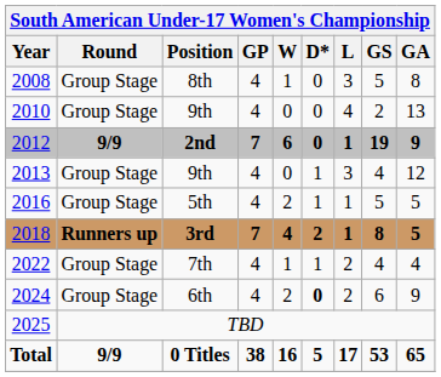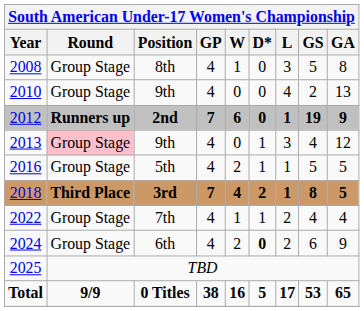2nd | Round: 9/9 -> Runners up
2013 / 9th | Round: no background -> pink background
3rd | Round: Runners up -> Third Place
